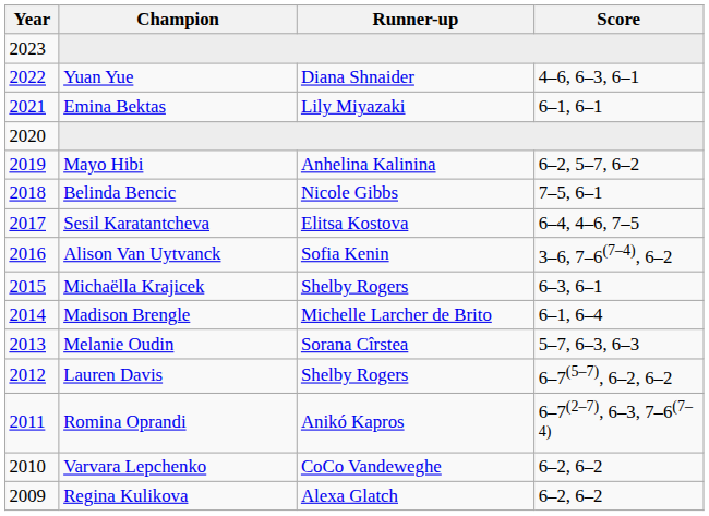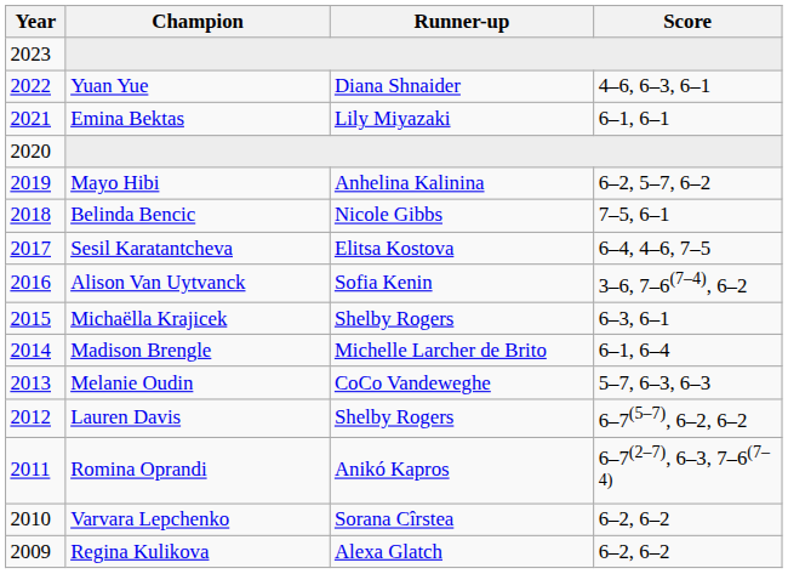Melanie Oudin | Runner-up: Sorana Cîrstea -> CoCo Vandeweghe
Varvara Lepchenko | Runner-up: CoCo Vandeweghe -> Sorana Cîrstea
